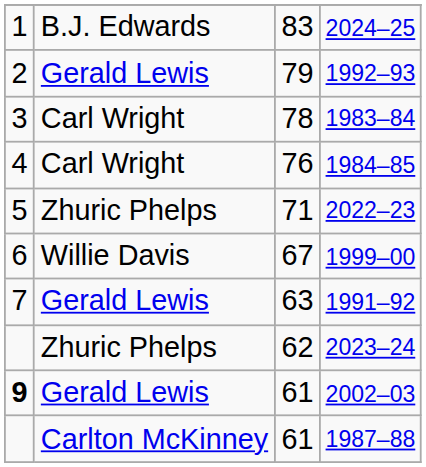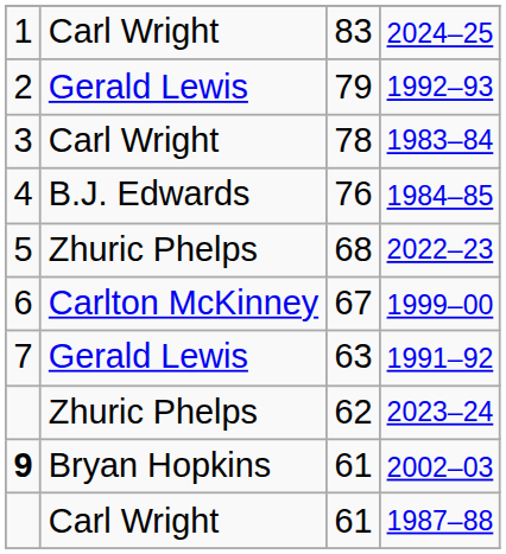2024–25 | column 2: B.J. Edwards -> Carl Wright
1984–85 | column 2: Carl Wright -> B.J. Edwards
2022–23 | column 3: 71 -> 68
1999–00 | column 2: Willie Davis -> Carlton McKinney
2002–03 | column 2: Gerald Lewis -> Bryan Hopkins
1987–88 | column 2: Carlton McKinney -> Carl Wright
